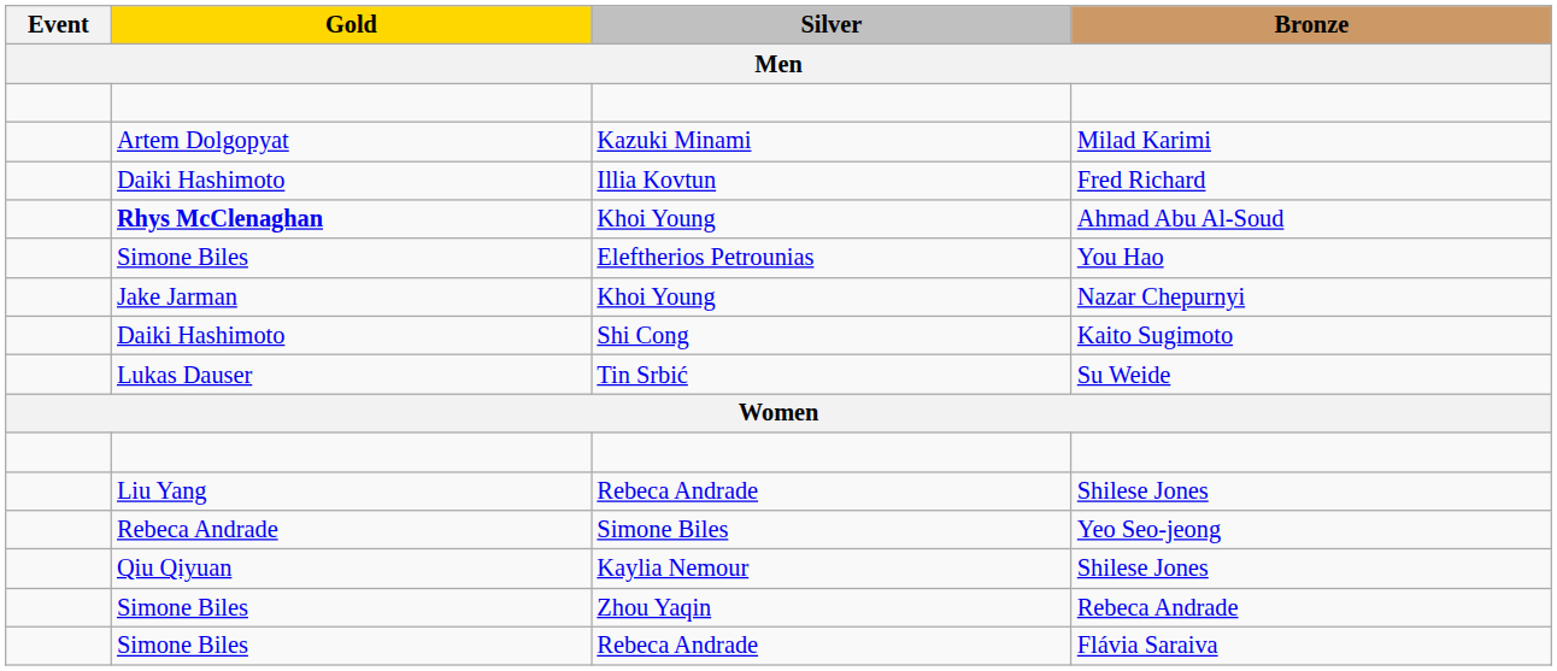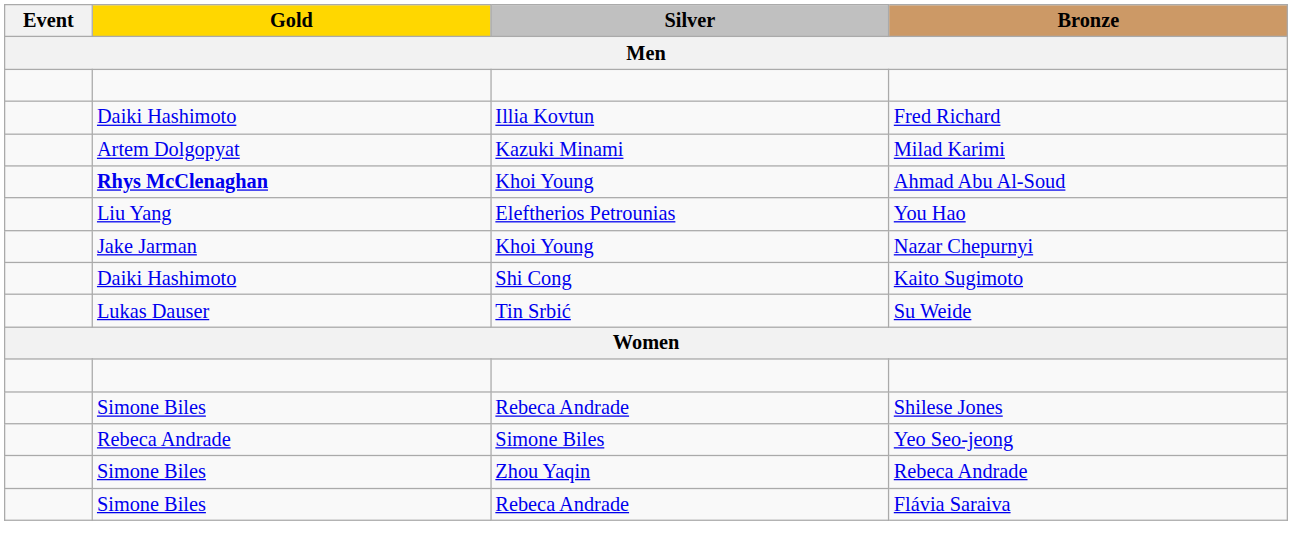rows swapped: Fred Richard <-> Milad Karimi
You Hao | Gold: Simone Biles -> Liu Yang
Rebeca Andrade / Shilese Jones | Gold: Liu Yang -> Simone Biles
- row: Qiu Qiyuan | Kaylia Nemour | Shilese Jones
